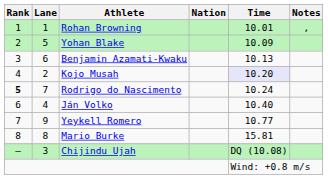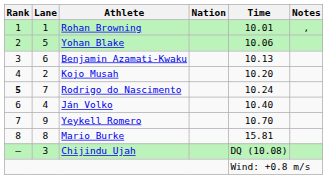Yohan Blake | Time: 10.09 -> 10.06
Kojo Musah | Time: lavender background -> no background
Yeykell Romero | Time: 10.77 -> 10.70
